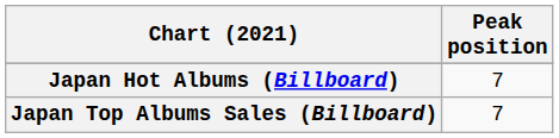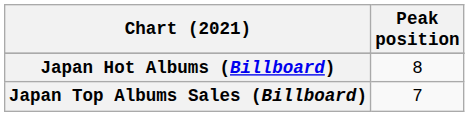Japan Hot Albums (Billboard) | Peak position: 7 -> 8
